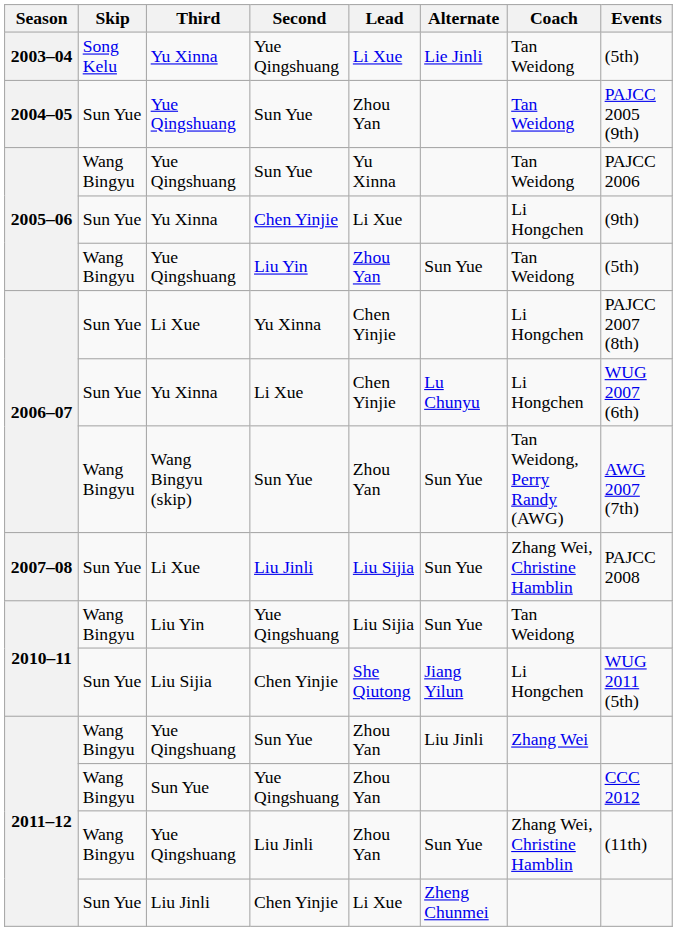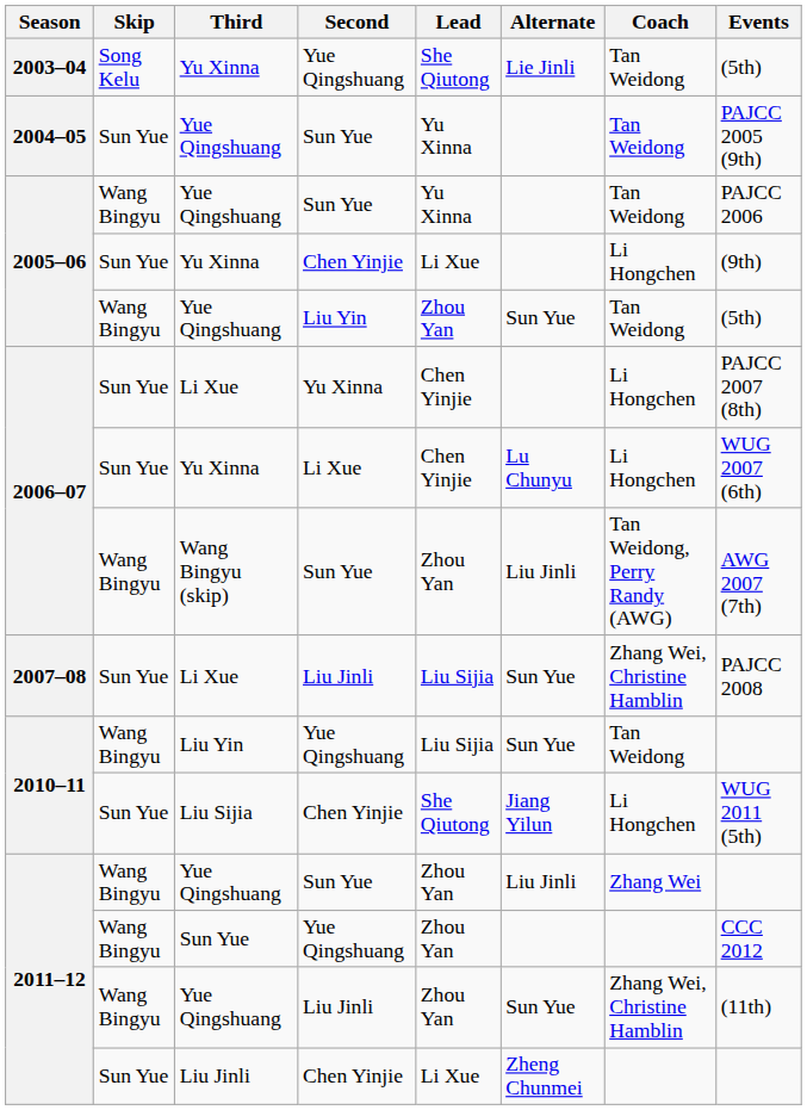2003–04 / Yu Xinna | Lead: Li Xue -> She Qiutong
2004–05 / Yue Qingshuang | Lead: Zhou Yan -> Yu Xinna
Wang Bingyu (skip) | Alternate: Sun Yue -> Liu Jinli
